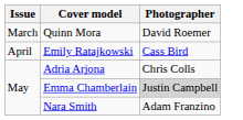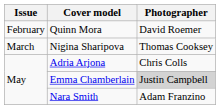Quinn Mora | Issue: March -> February
+ row: March | Nigina Sharipova | Thomas Cooksey
- row: April | Emily Ratajkowski | Cass Bird
